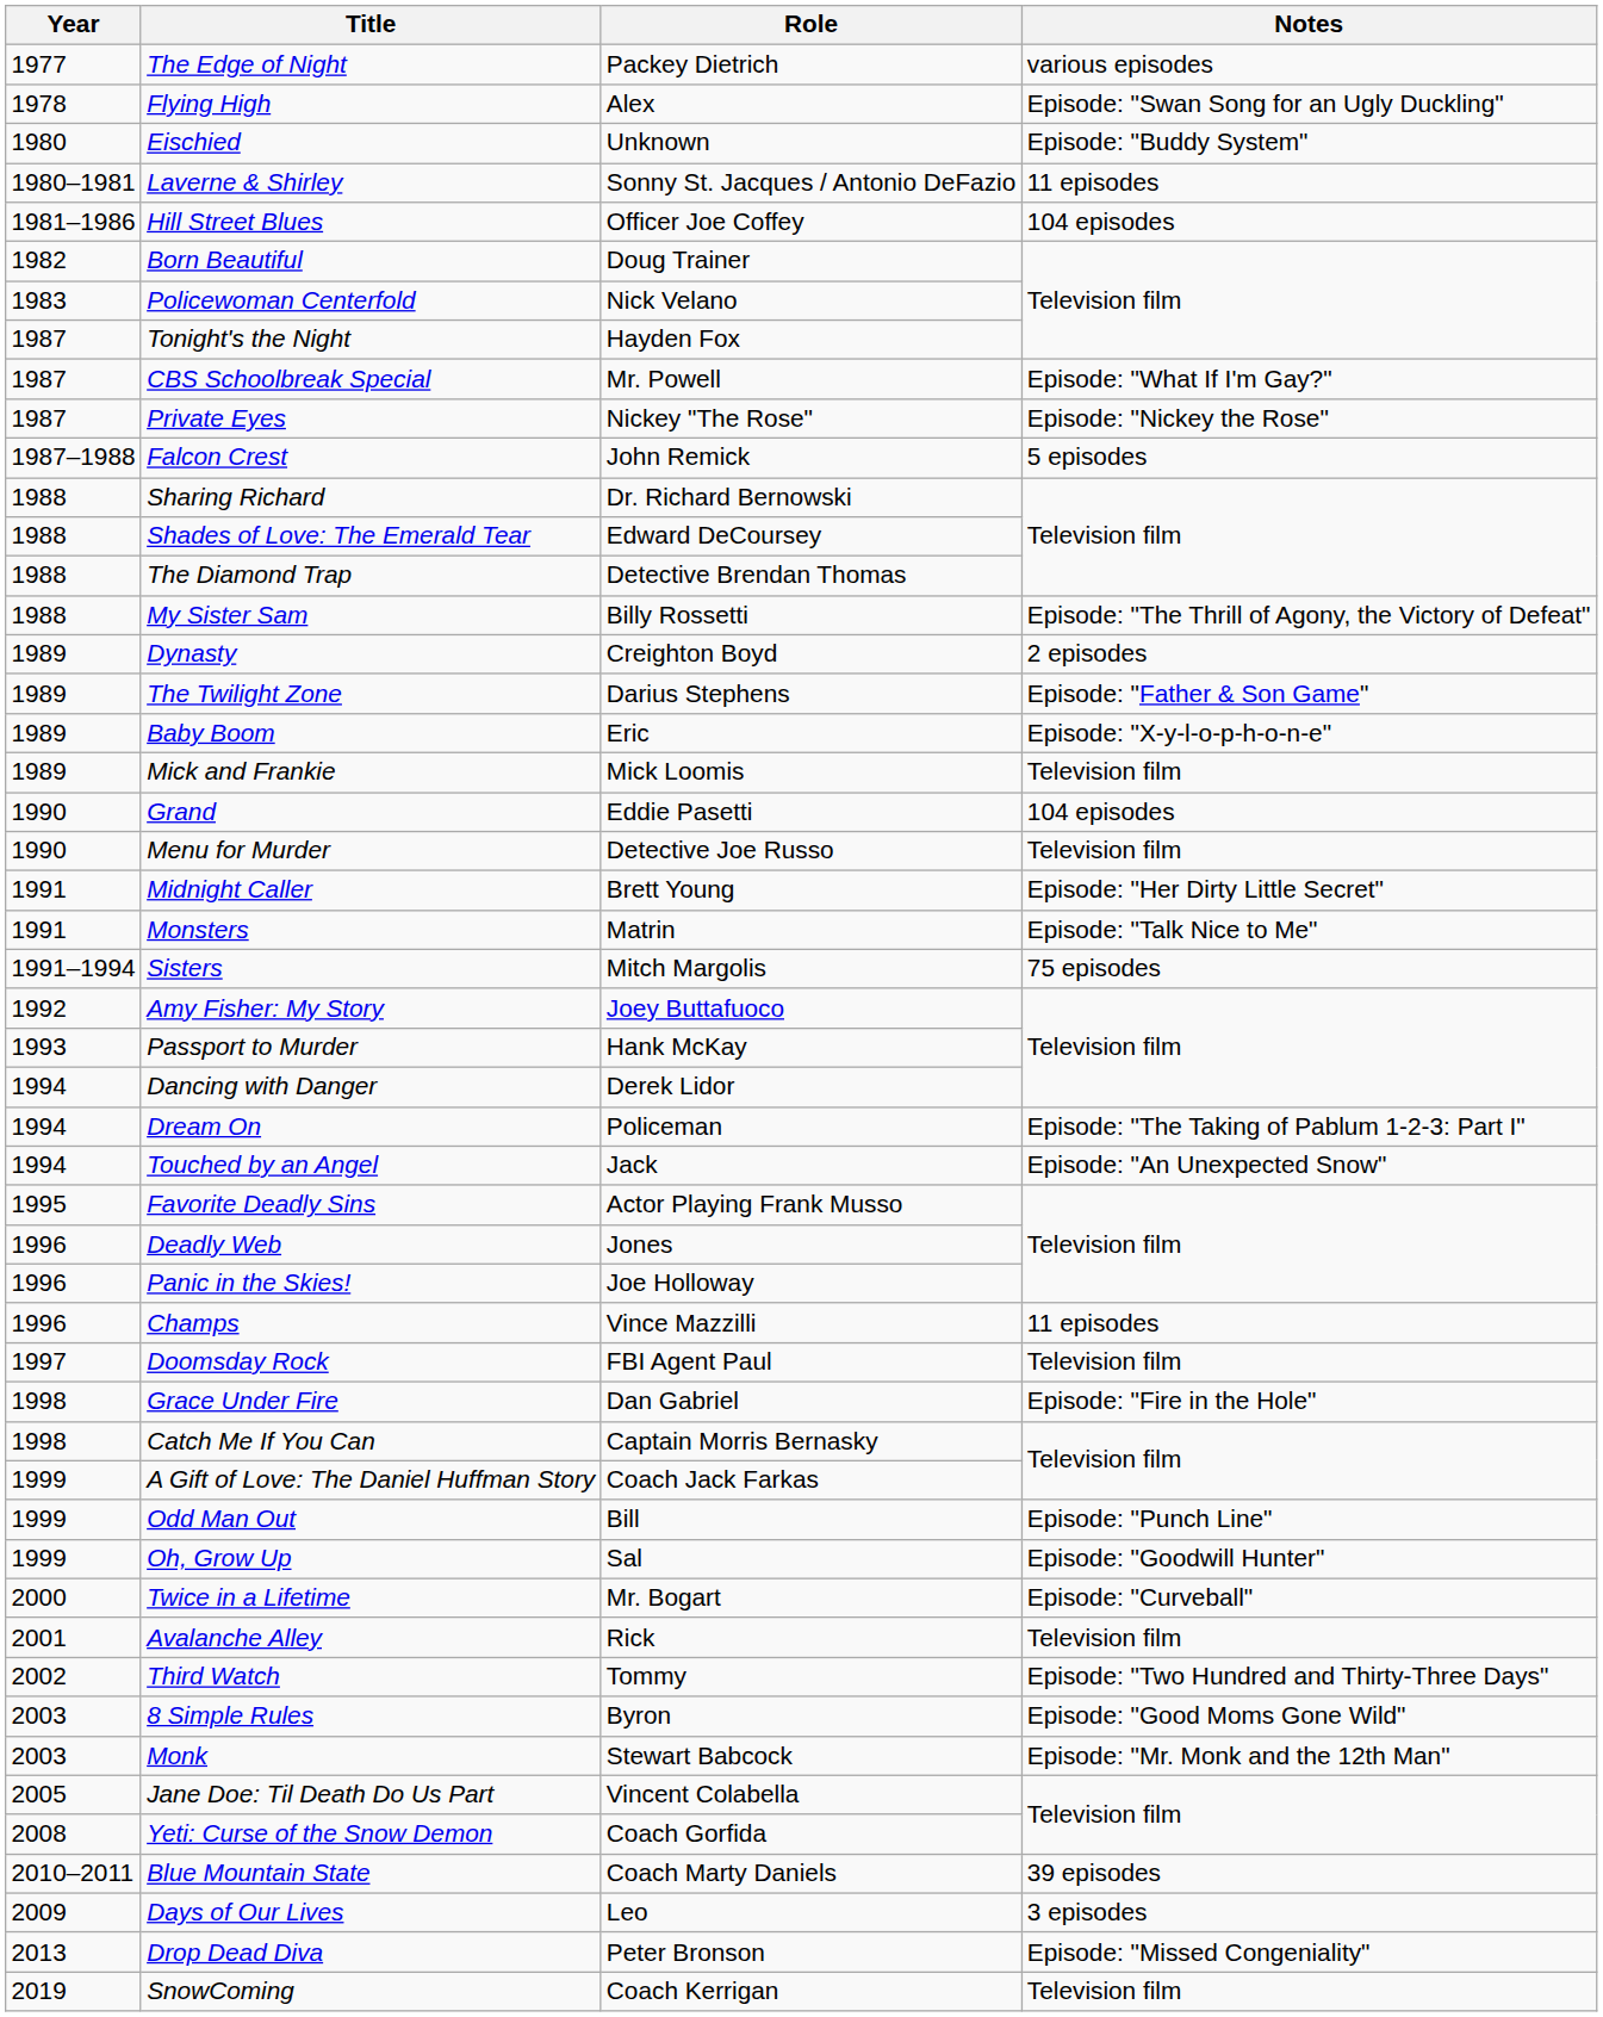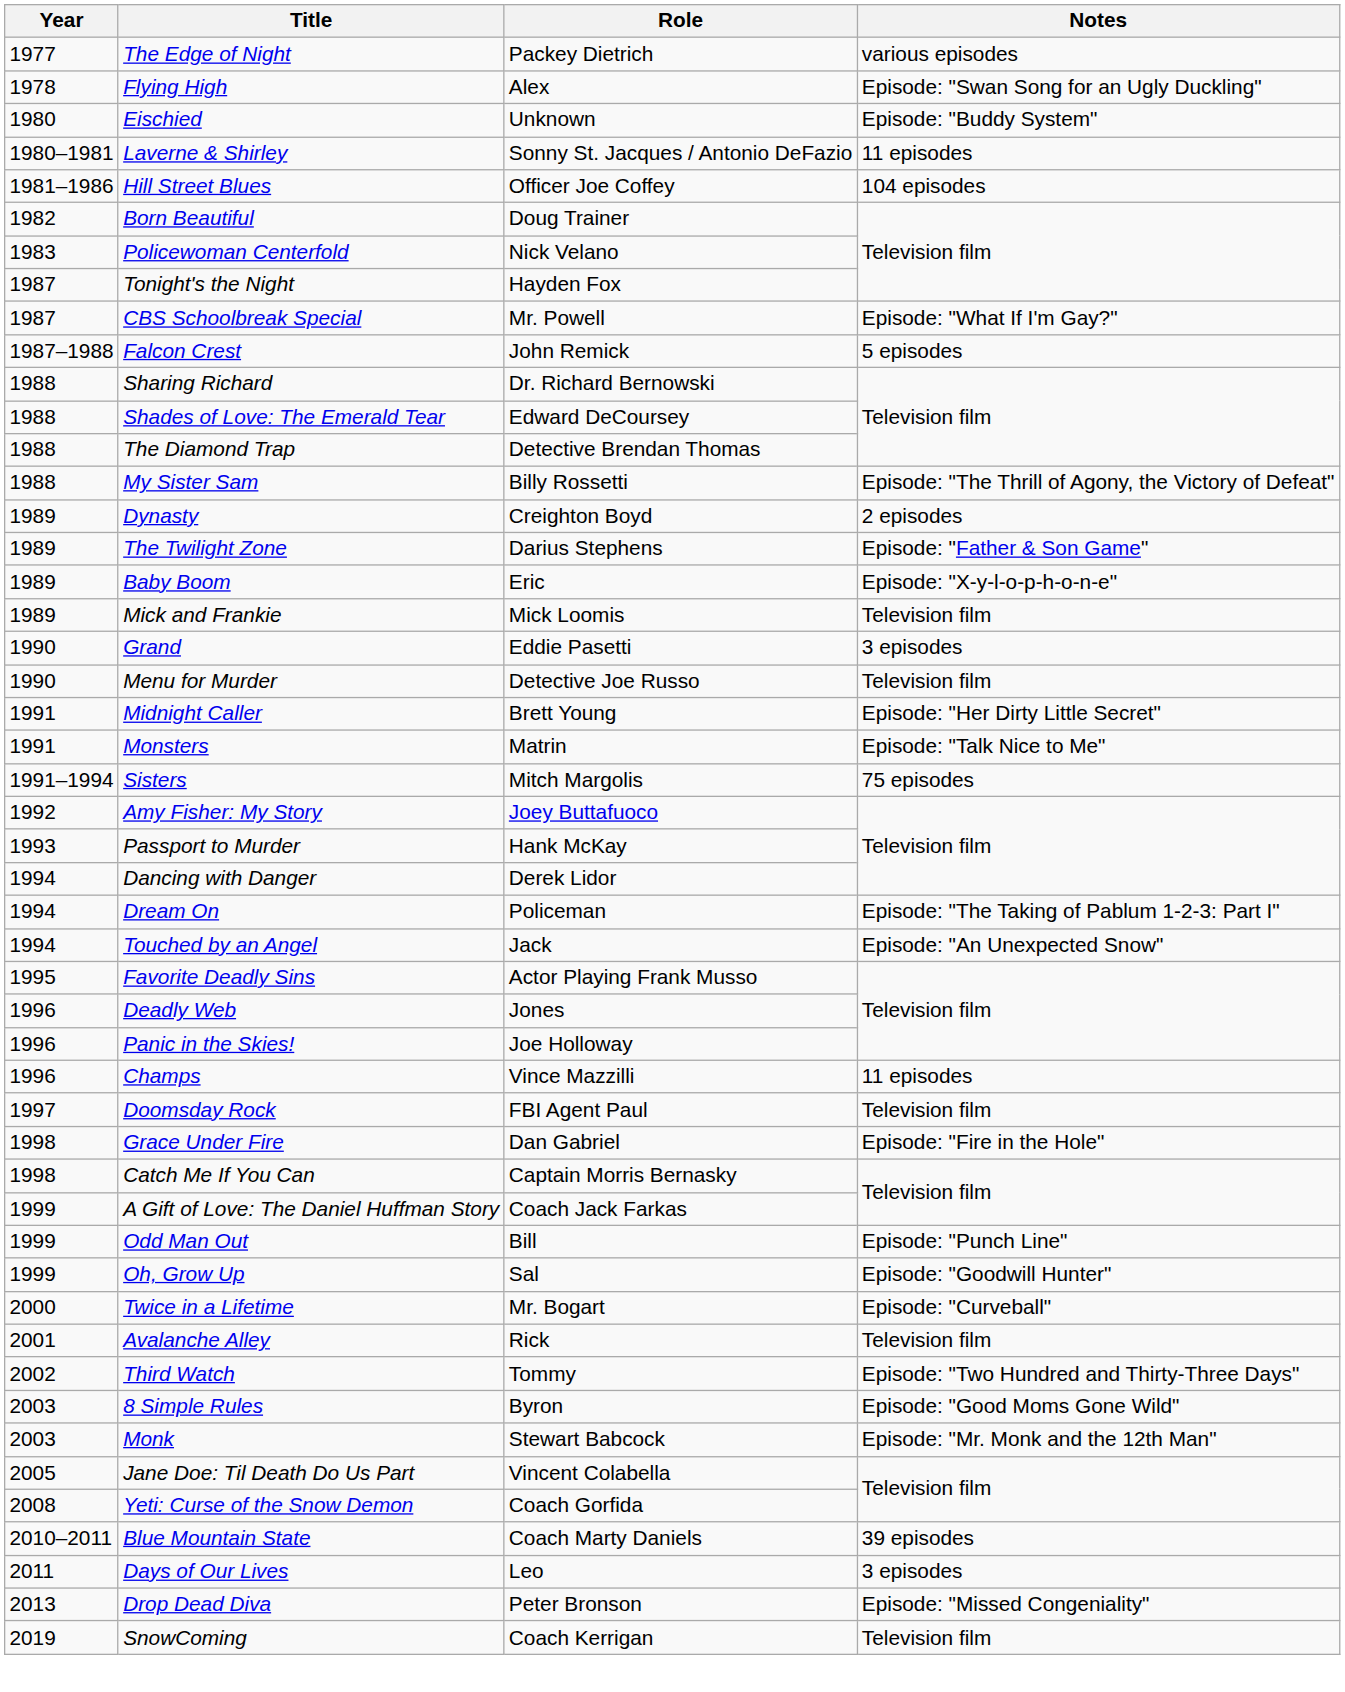- row: 1987 | Private Eyes | Nickey "The Rose" | Episode: "Nickey the Rose"
Grand | Notes: 104 episodes -> 3 episodes
Days of Our Lives | Year: 2009 -> 2011
